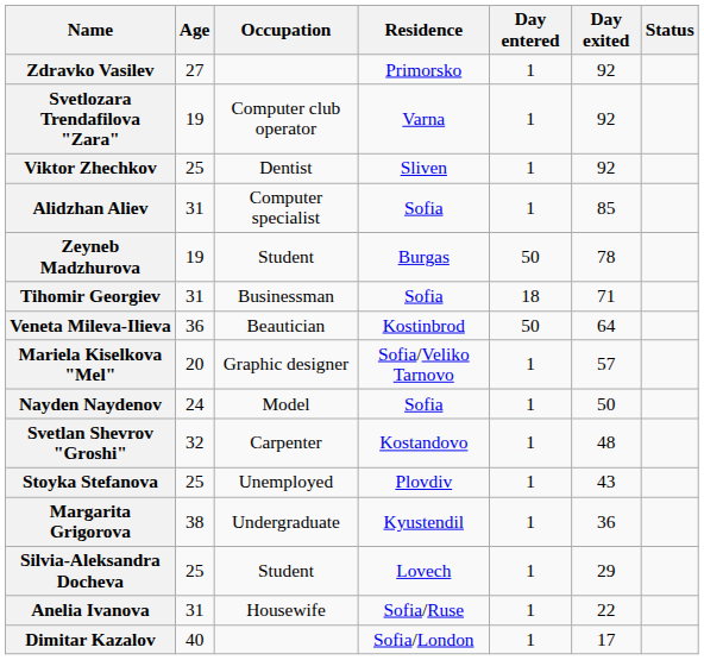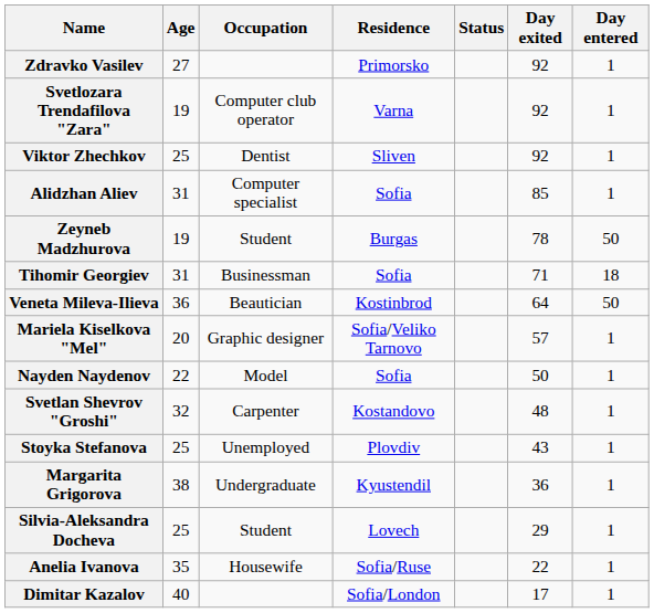columns swapped: Day entered <-> Status
Nayden Naydenov | Age: 24 -> 22
Anelia Ivanova | Age: 31 -> 35
